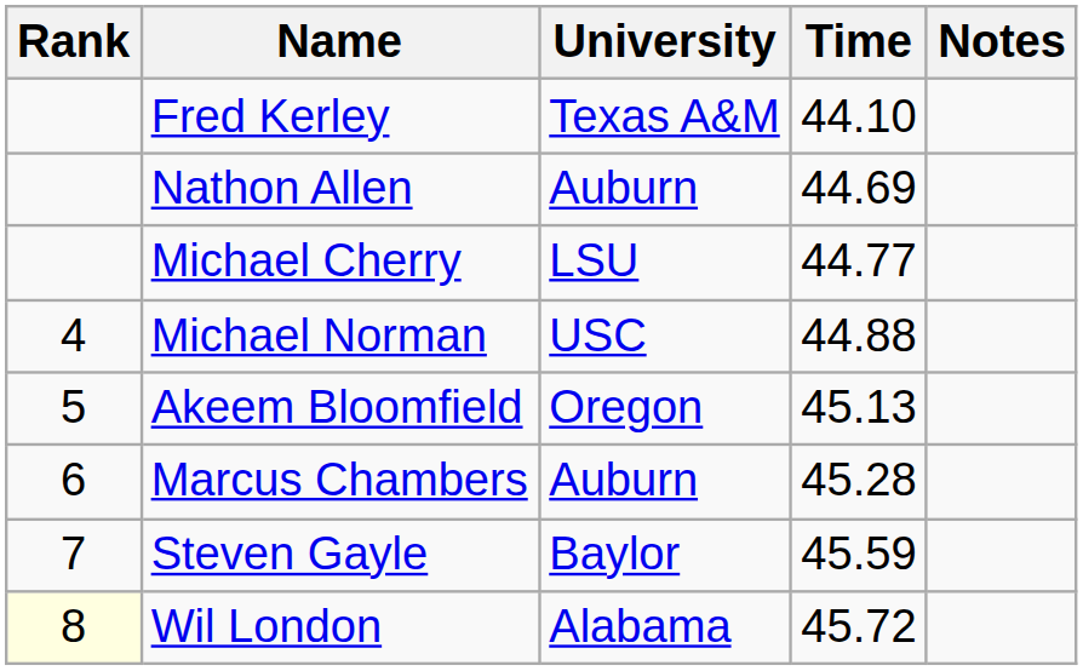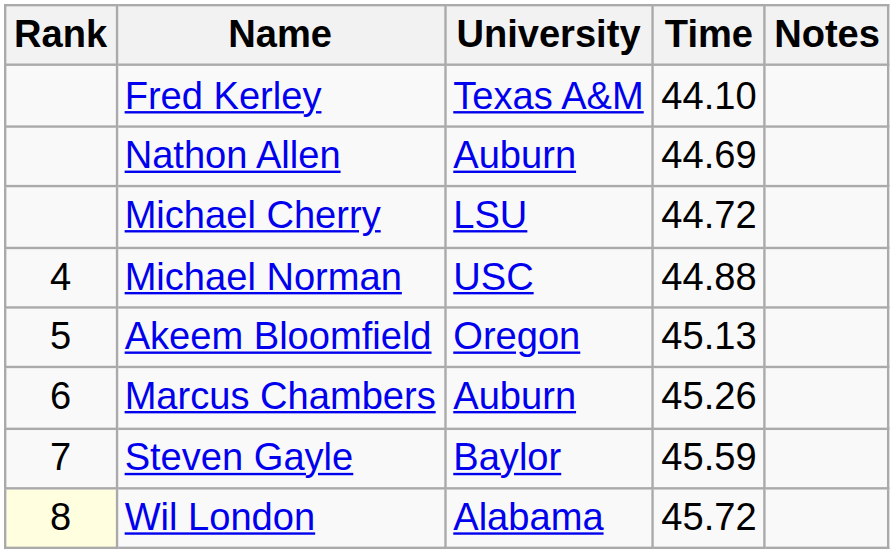Michael Cherry | Time: 44.77 -> 44.72
Marcus Chambers | Time: 45.28 -> 45.26
